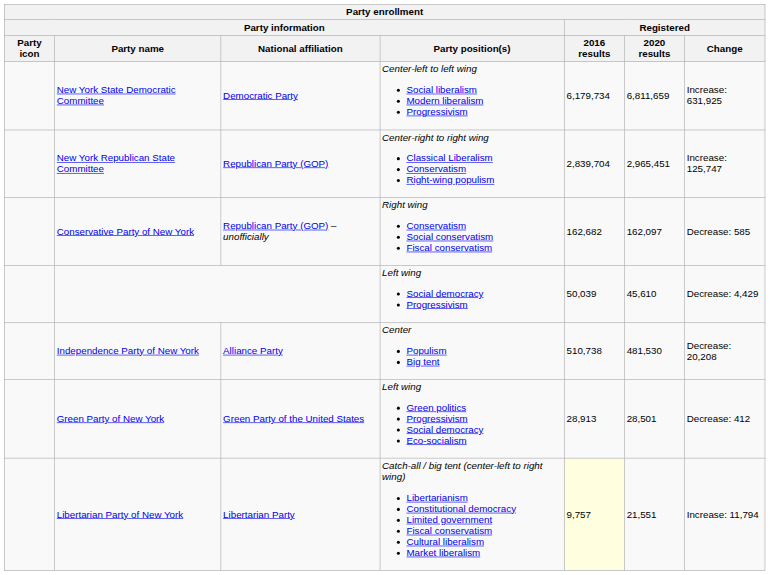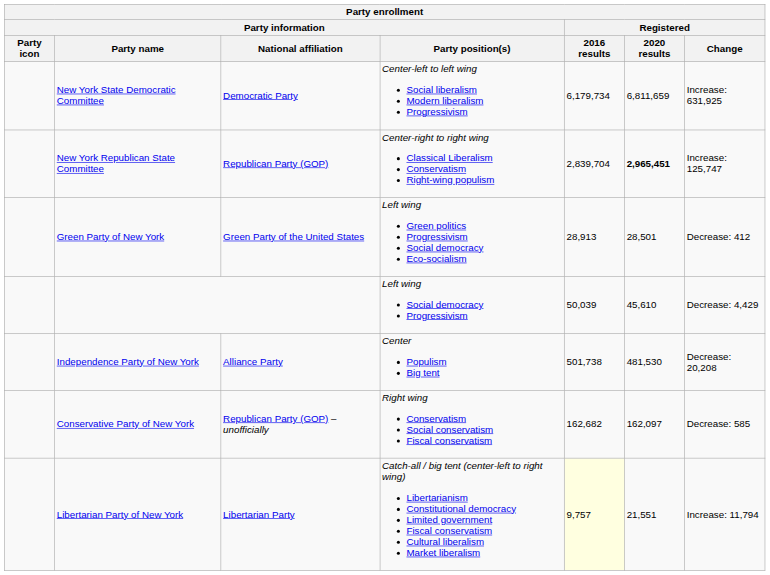New York Republican State Committee | Registered / 2020 results: normal -> bold
rows swapped: Conservative Party of New York <-> Green Party of New York
Independence Party of New York | Registered / 2016 results: 510,738 -> 501,738
